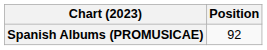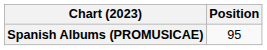Spanish Albums (PROMUSICAE) | Position: 92 -> 95
